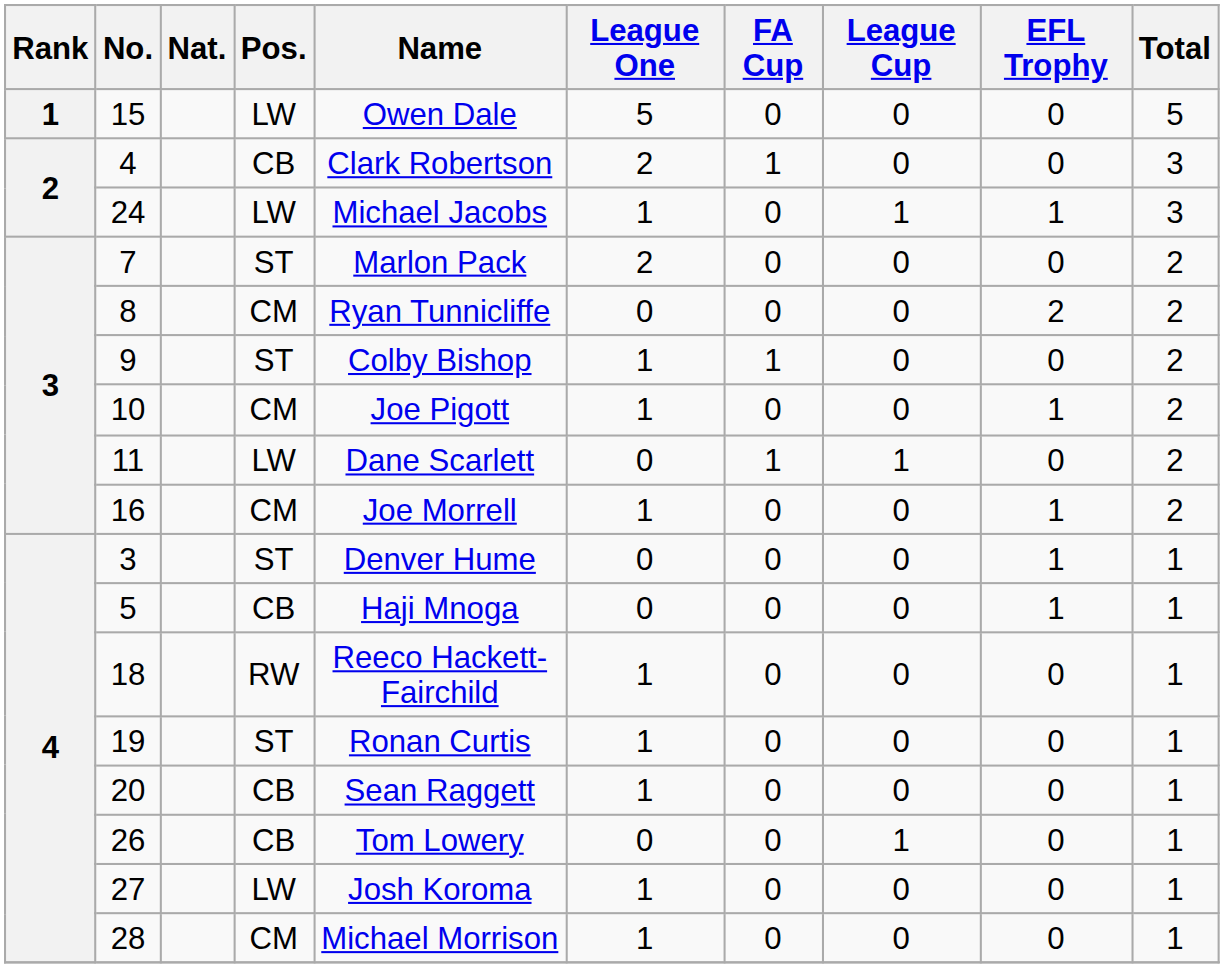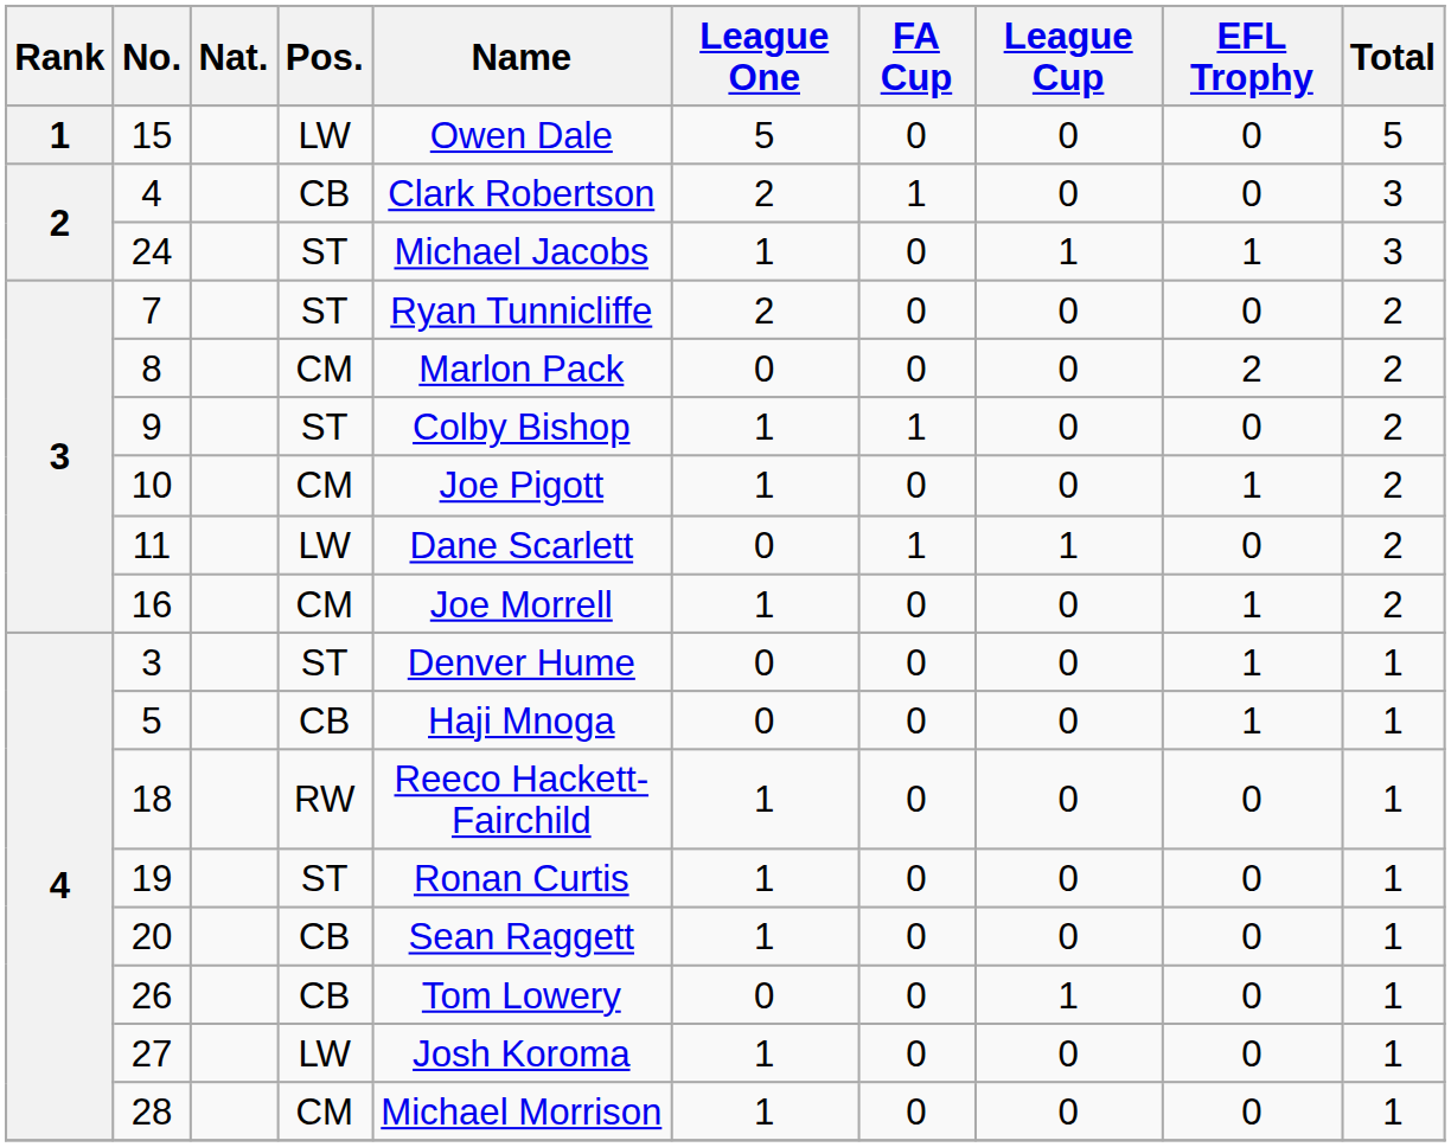24 | Pos.: LW -> ST
7 | Name: Marlon Pack -> Ryan Tunnicliffe
8 | Name: Ryan Tunnicliffe -> Marlon Pack
